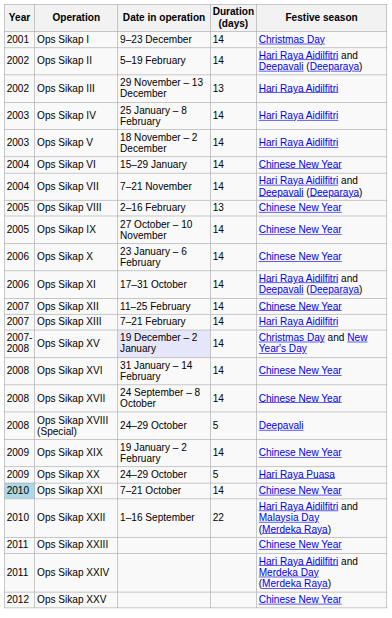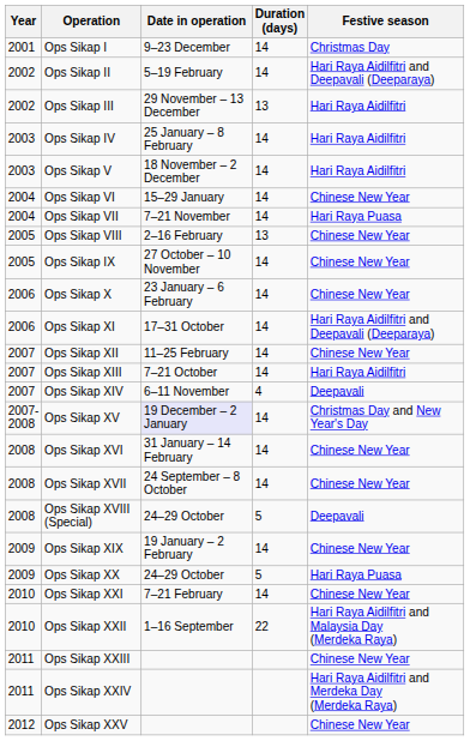Ops Sikap VII | Festive season: Hari Raya Aidilfitri and Deepavali (Deeparaya) -> Hari Raya Puasa
Ops Sikap XIII | Date in operation: 7–21 February -> 7–21 October
+ row: 2007 | Ops Sikap XIV | 6–11 November | 4 | Deepavali
Ops Sikap XXI | Year: lightblue background -> no background
Ops Sikap XXI | Date in operation: 7–21 October -> 7–21 February
